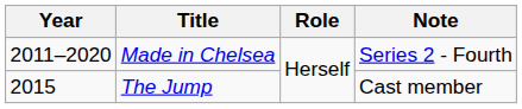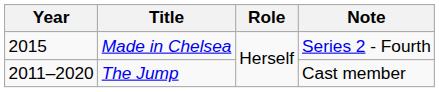Made in Chelsea | Year: 2011–2020 -> 2015
The Jump | Year: 2015 -> 2011–2020
